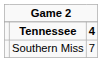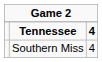Southern Miss | column 3: 7 -> 4
